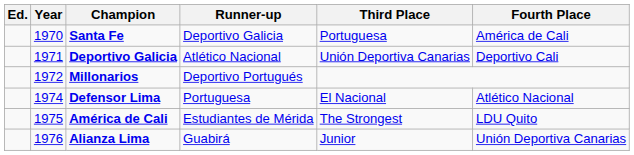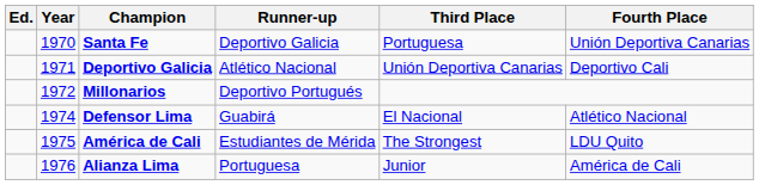Santa Fe | Fourth Place: América de Cali -> Unión Deportiva Canarias
Defensor Lima | Runner-up: Portuguesa -> Guabirá
Alianza Lima | Runner-up: Guabirá -> Portuguesa
Alianza Lima | Fourth Place: Unión Deportiva Canarias -> América de Cali
